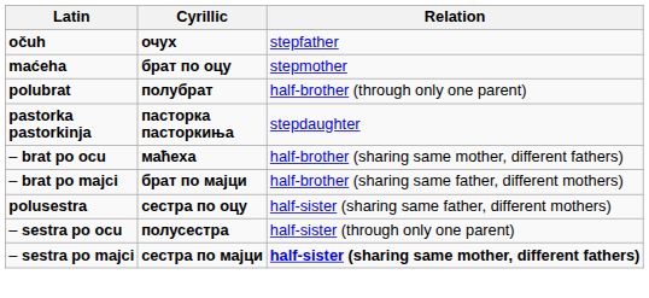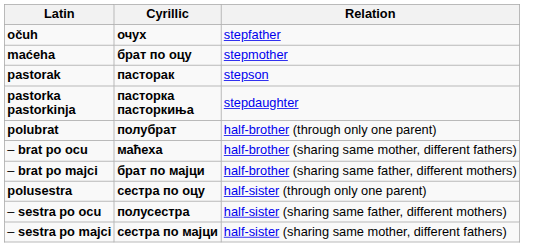+ row: pastorak | пасторак | stepson
rows swapped: pastorka pastorkinja <-> polubrat
polusestra | Relation: half-sister (sharing same father, different mothers) -> half-sister (through only one parent)
– sestra po ocu | Relation: half-sister (through only one parent) -> half-sister (sharing same father, different mothers)
– sestra po majci | Relation: bold -> normal
